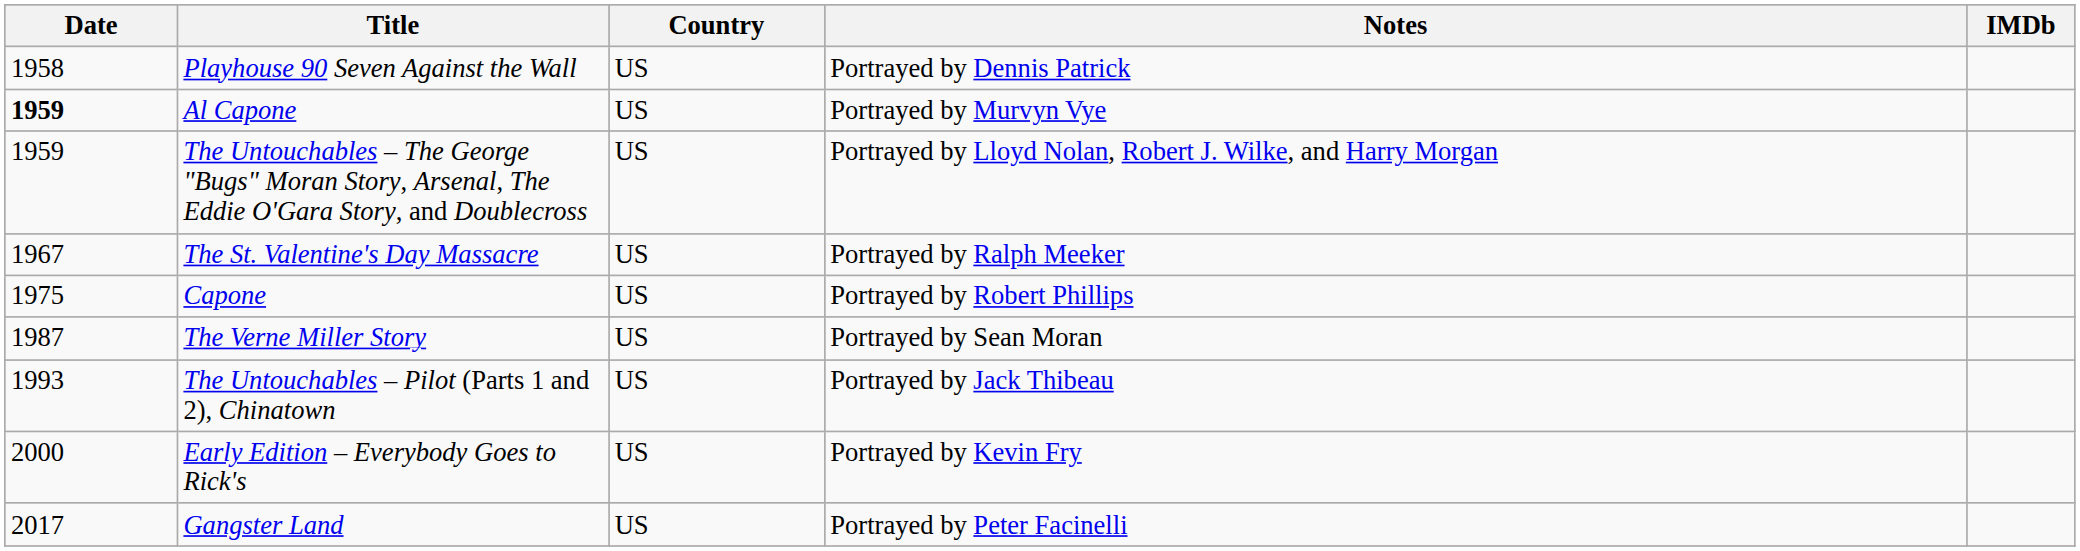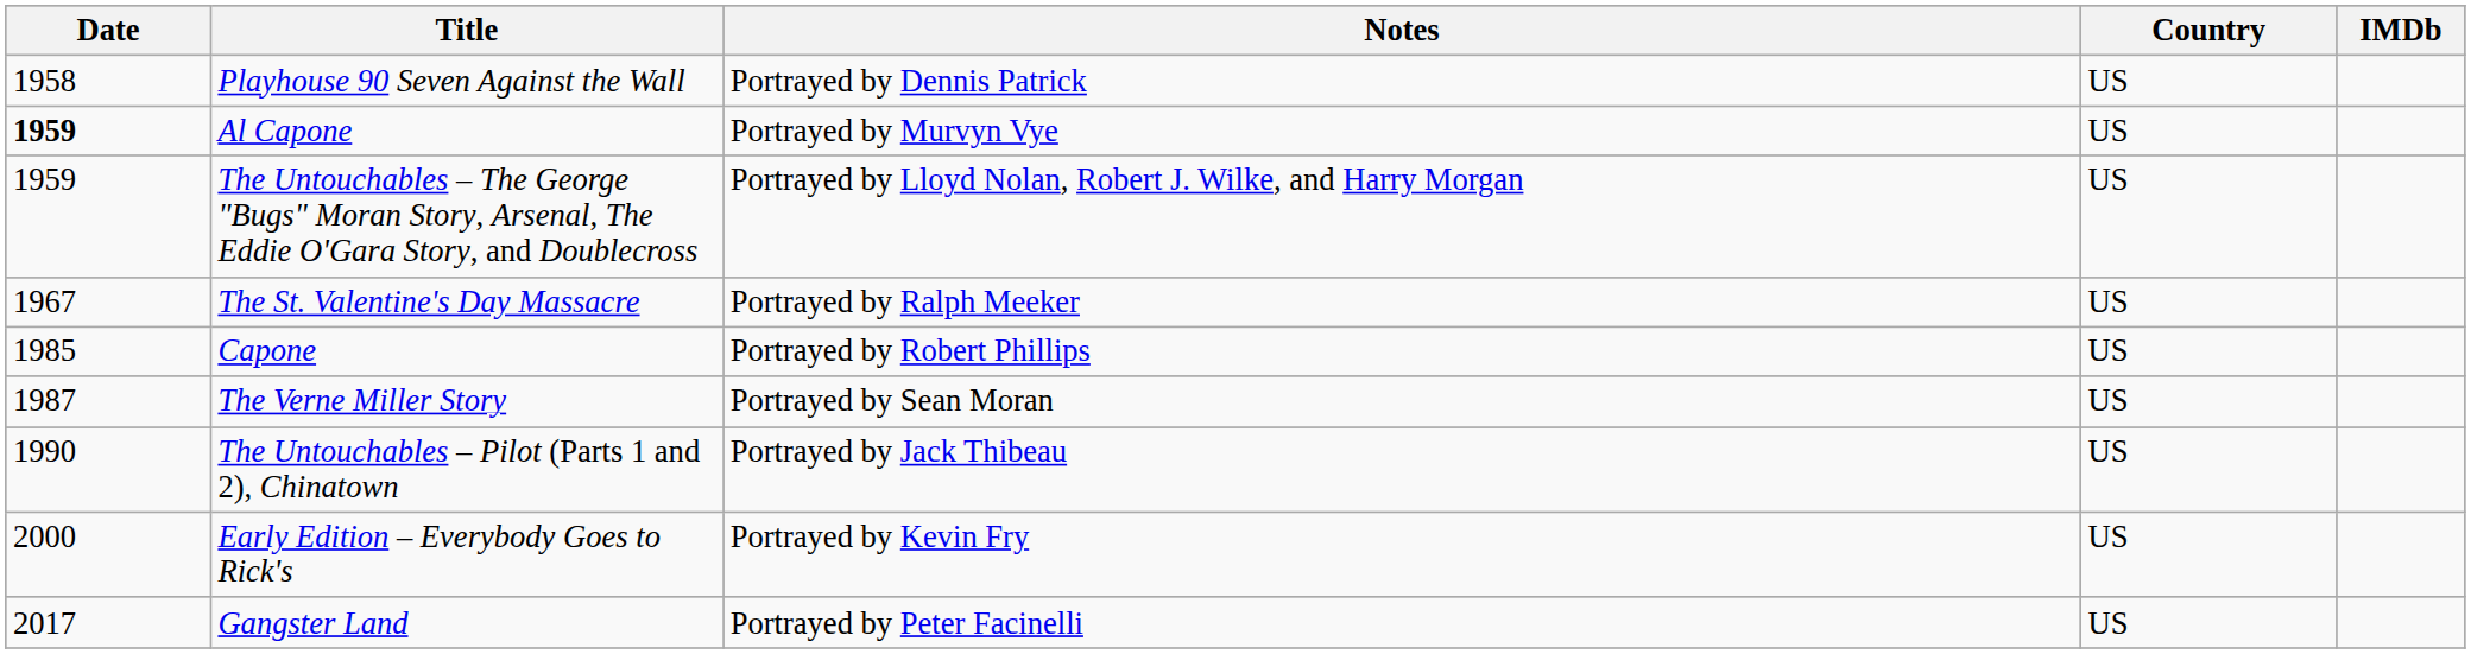columns swapped: Country <-> Notes
Capone | Date: 1975 -> 1985
The Untouchables – Pilot (Parts 1 and 2), Chinatown | Date: 1993 -> 1990
